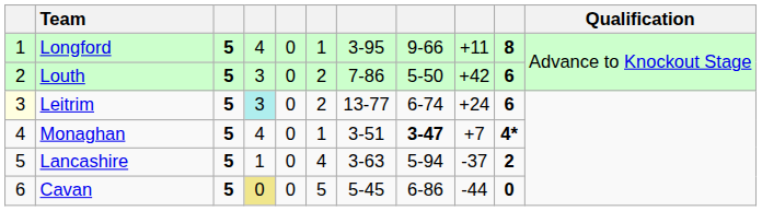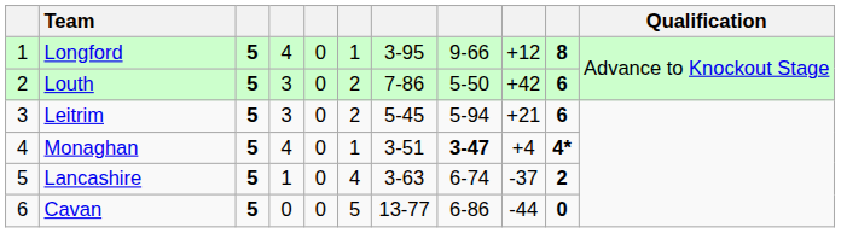Longford | column 9: +11 -> +12
Leitrim | column 1: lightyellow background -> no background
Leitrim | column 4: paleturquoise background -> no background
Leitrim | column 7: 13-77 -> 5-45
Leitrim | column 8: 6-74 -> 5-94
Leitrim | column 9: +24 -> +21
Monaghan | column 9: +7 -> +4
Lancashire | column 8: 5-94 -> 6-74
Cavan | column 4: khaki background -> no background
Cavan | column 7: 5-45 -> 13-77
